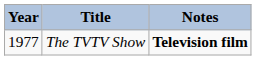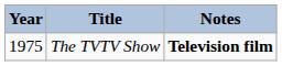The TVTV Show | Year: 1977 -> 1975
